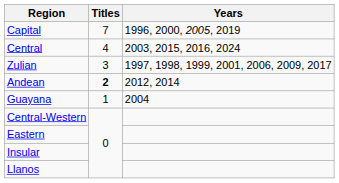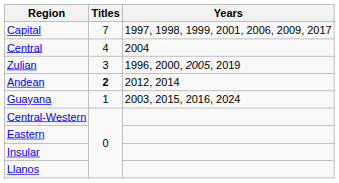Capital | Years: 1996, 2000, 2005, 2019 -> 1997, 1998, 1999, 2001, 2006, 2009, 2017
Central | Years: 2003, 2015, 2016, 2024 -> 2004
Zulian | Years: 1997, 1998, 1999, 2001, 2006, 2009, 2017 -> 1996, 2000, 2005, 2019
Guayana | Years: 2004 -> 2003, 2015, 2016, 2024
